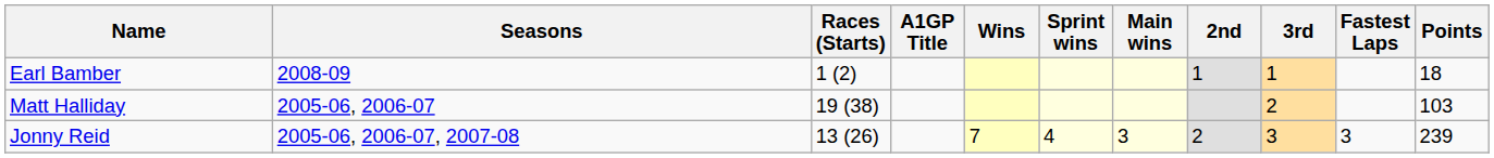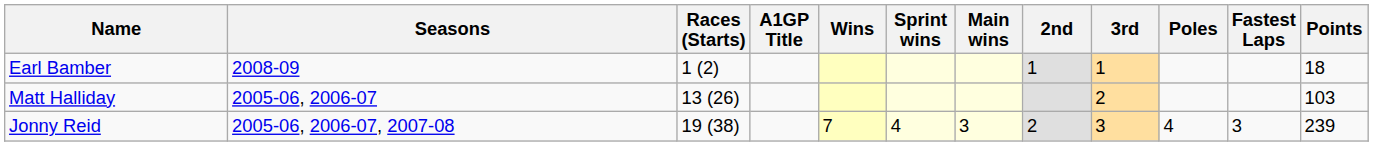+ column: Poles | 4
Matt Halliday | Races (Starts): 19 (38) -> 13 (26)
Jonny Reid | Races (Starts): 13 (26) -> 19 (38)
